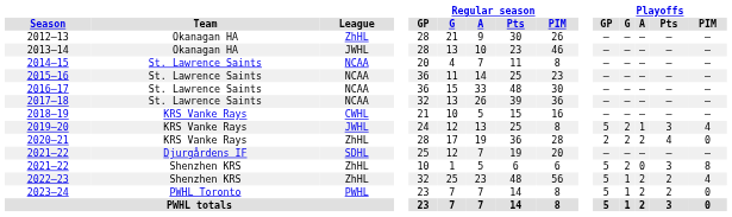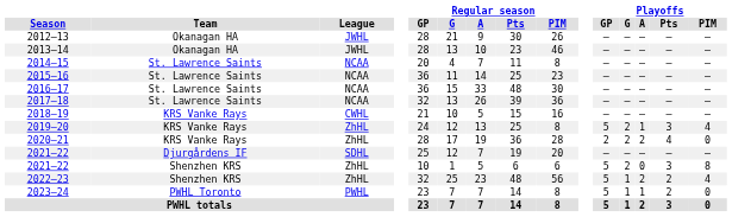2012–13 | League: ZhHL -> JWHL
2019–20 | League: JWHL -> ZhHL
2023–24 | Playoffs / A: 2 -> 1
